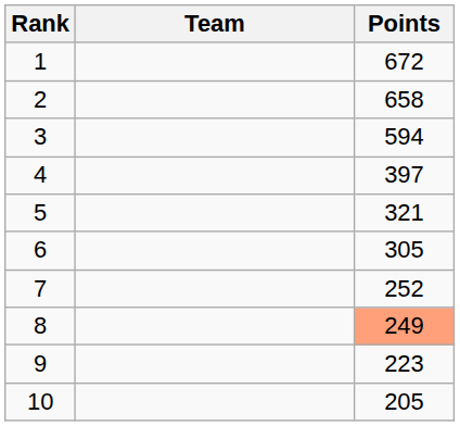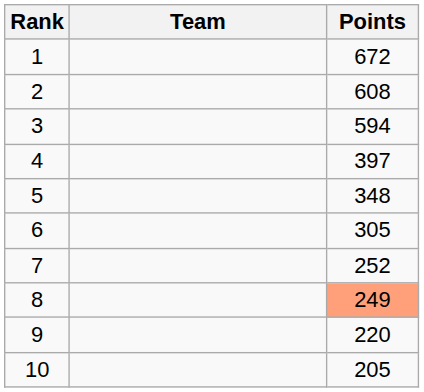2 | Points: 658 -> 608
5 | Points: 321 -> 348
9 | Points: 223 -> 220
